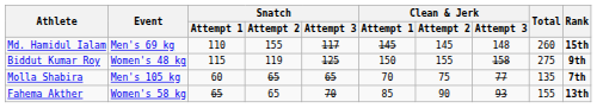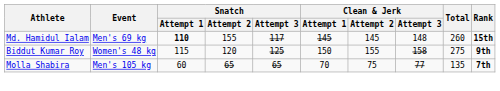Md. Hamidul Ialam | Snatch / Attempt 1: normal -> bold
Biddut Kumar Roy | Snatch / Attempt 2: 119 -> 120
- row: Fahema Akther | Women's 58 kg | 65 | 65 | 70 | 85 | 90 | 93 | 155 | 13th
